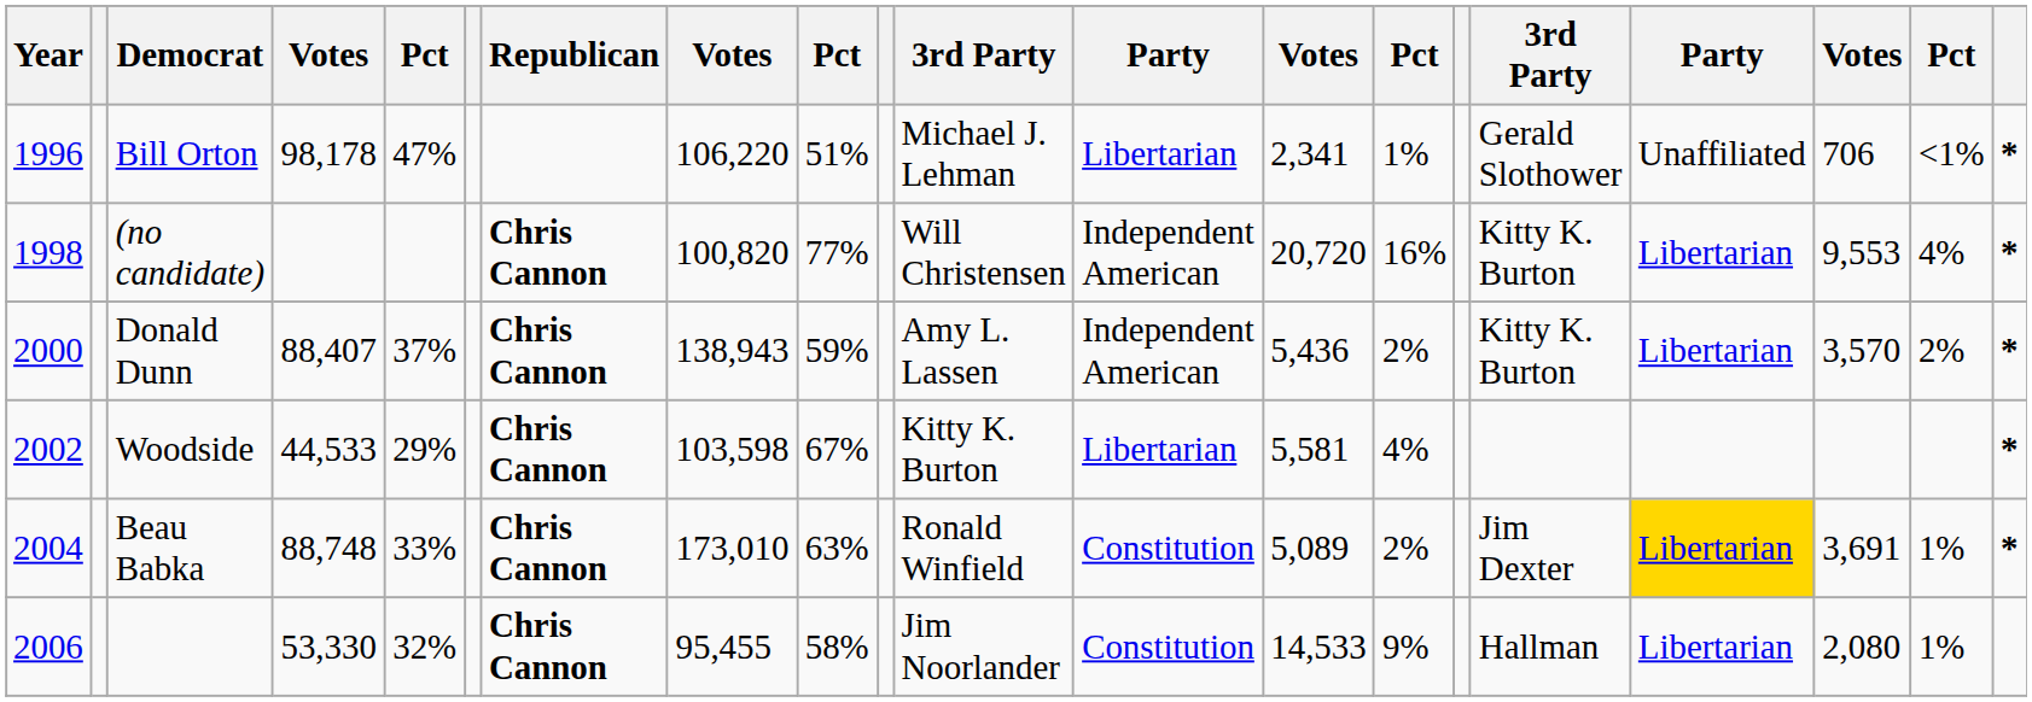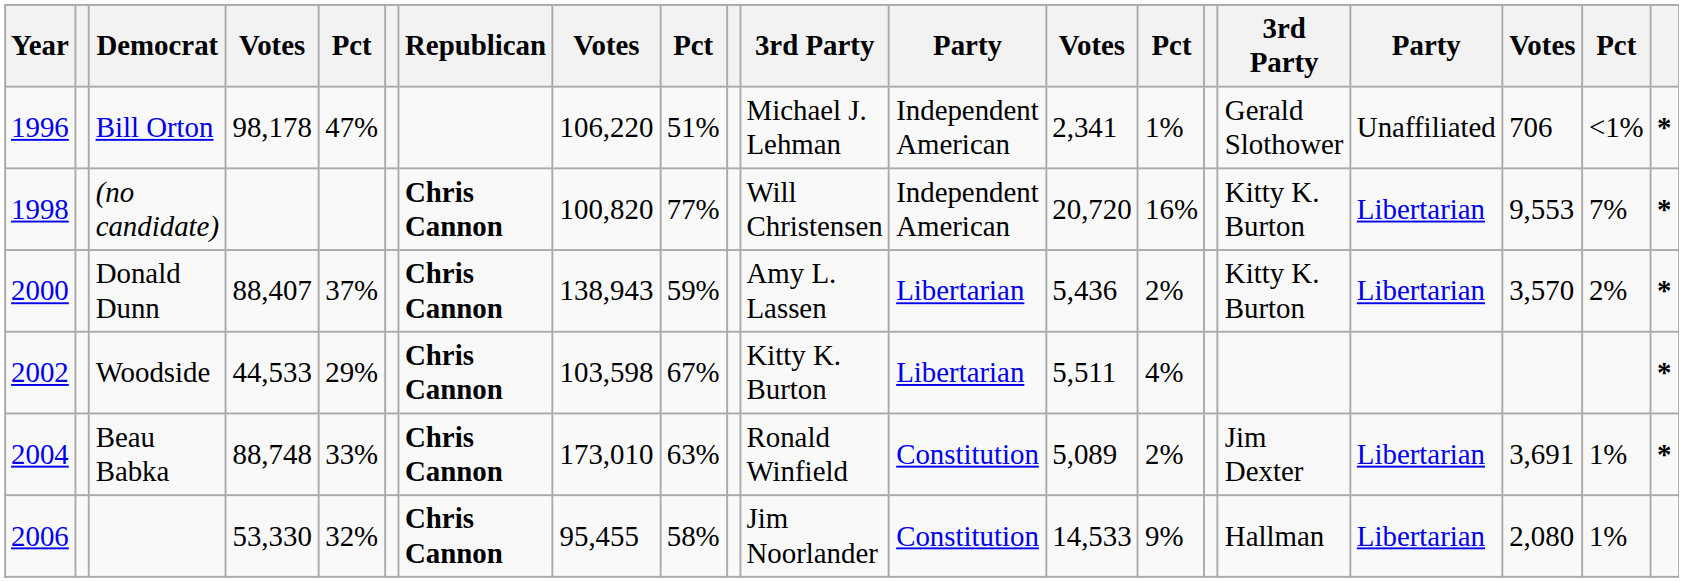Bill Orton | column 12: Libertarian -> Independent American
(no candidate) | column 19: 4% -> 7%
Donald Dunn | column 12: Independent American -> Libertarian
Woodside | column 13: 5,581 -> 5,511
Beau Babka | column 17: gold background -> no background
